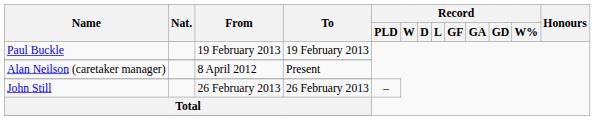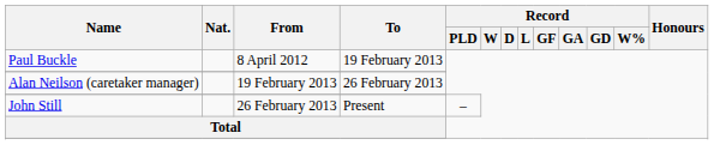Paul Buckle | From: 19 February 2013 -> 8 April 2012
Alan Neilson (caretaker manager) | From: 8 April 2012 -> 19 February 2013
Alan Neilson (caretaker manager) | To: Present -> 26 February 2013
John Still | To: 26 February 2013 -> Present
